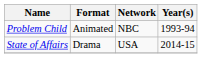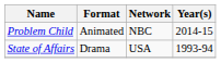Problem Child | Year(s): 1993-94 -> 2014-15
State of Affairs | Year(s): 2014-15 -> 1993-94
